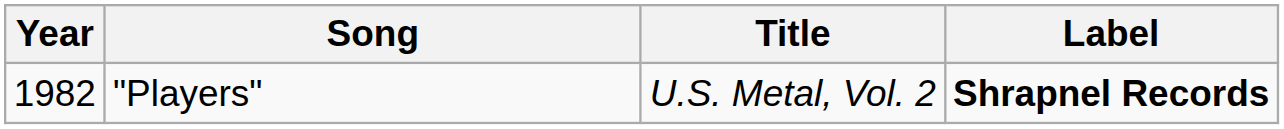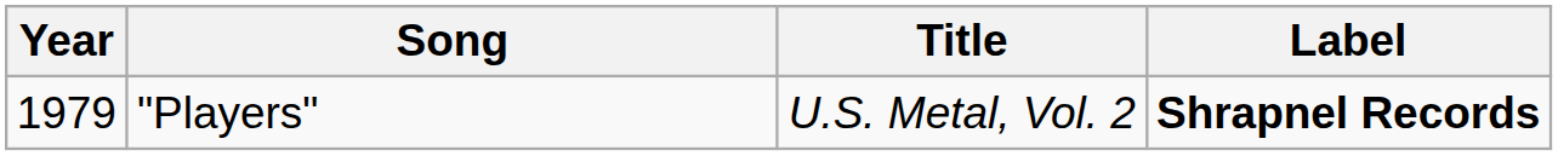"Players" | Year: 1982 -> 1979
